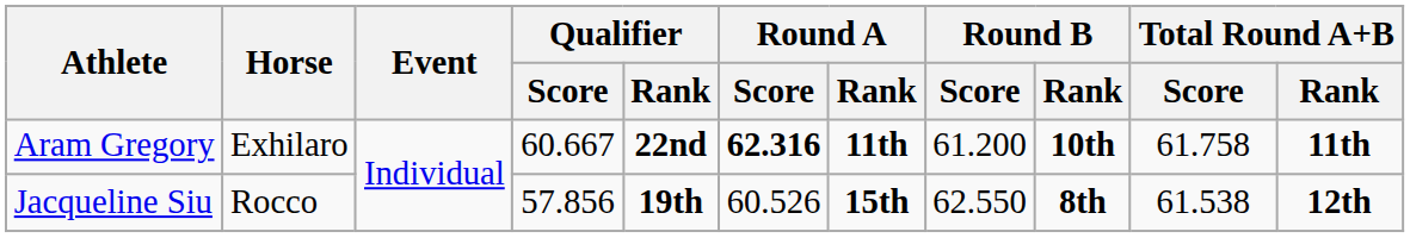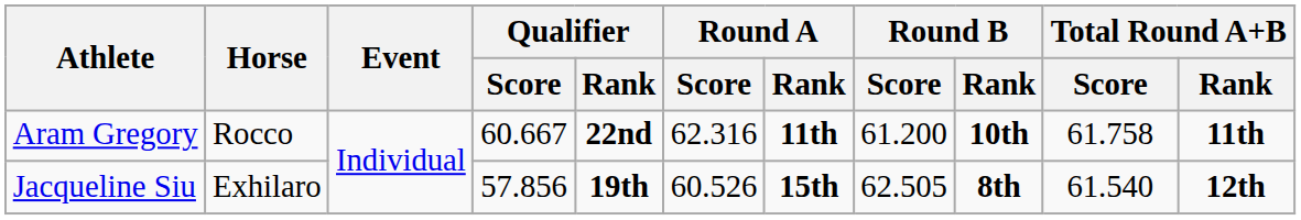Aram Gregory | Horse: Exhilaro -> Rocco
Aram Gregory | Round A / Score: bold -> normal
Jacqueline Siu | Horse: Rocco -> Exhilaro
Jacqueline Siu | Round B / Score: 62.550 -> 62.505
Jacqueline Siu | Total Round A+B / Score: 61.538 -> 61.540
